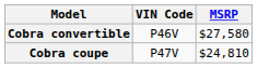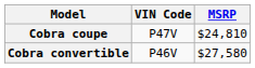rows swapped: Cobra coupe <-> Cobra convertible
